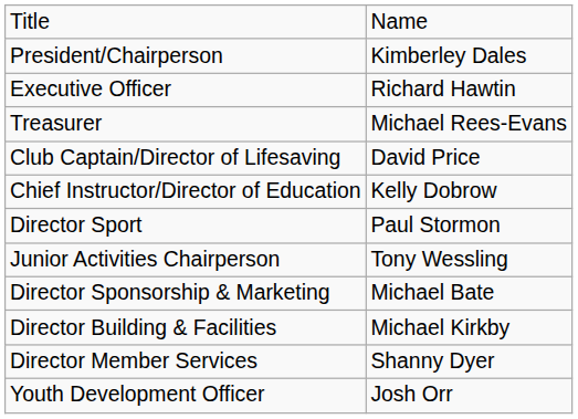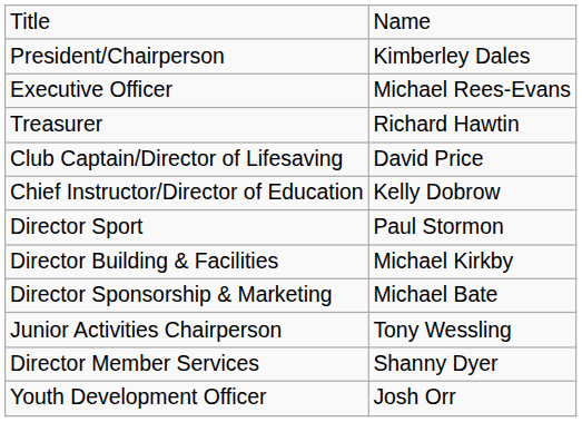Executive Officer | column 2: Richard Hawtin -> Michael Rees-Evans
Treasurer | column 2: Michael Rees-Evans -> Richard Hawtin
rows swapped: Director Building & Facilities <-> Junior Activities Chairperson
